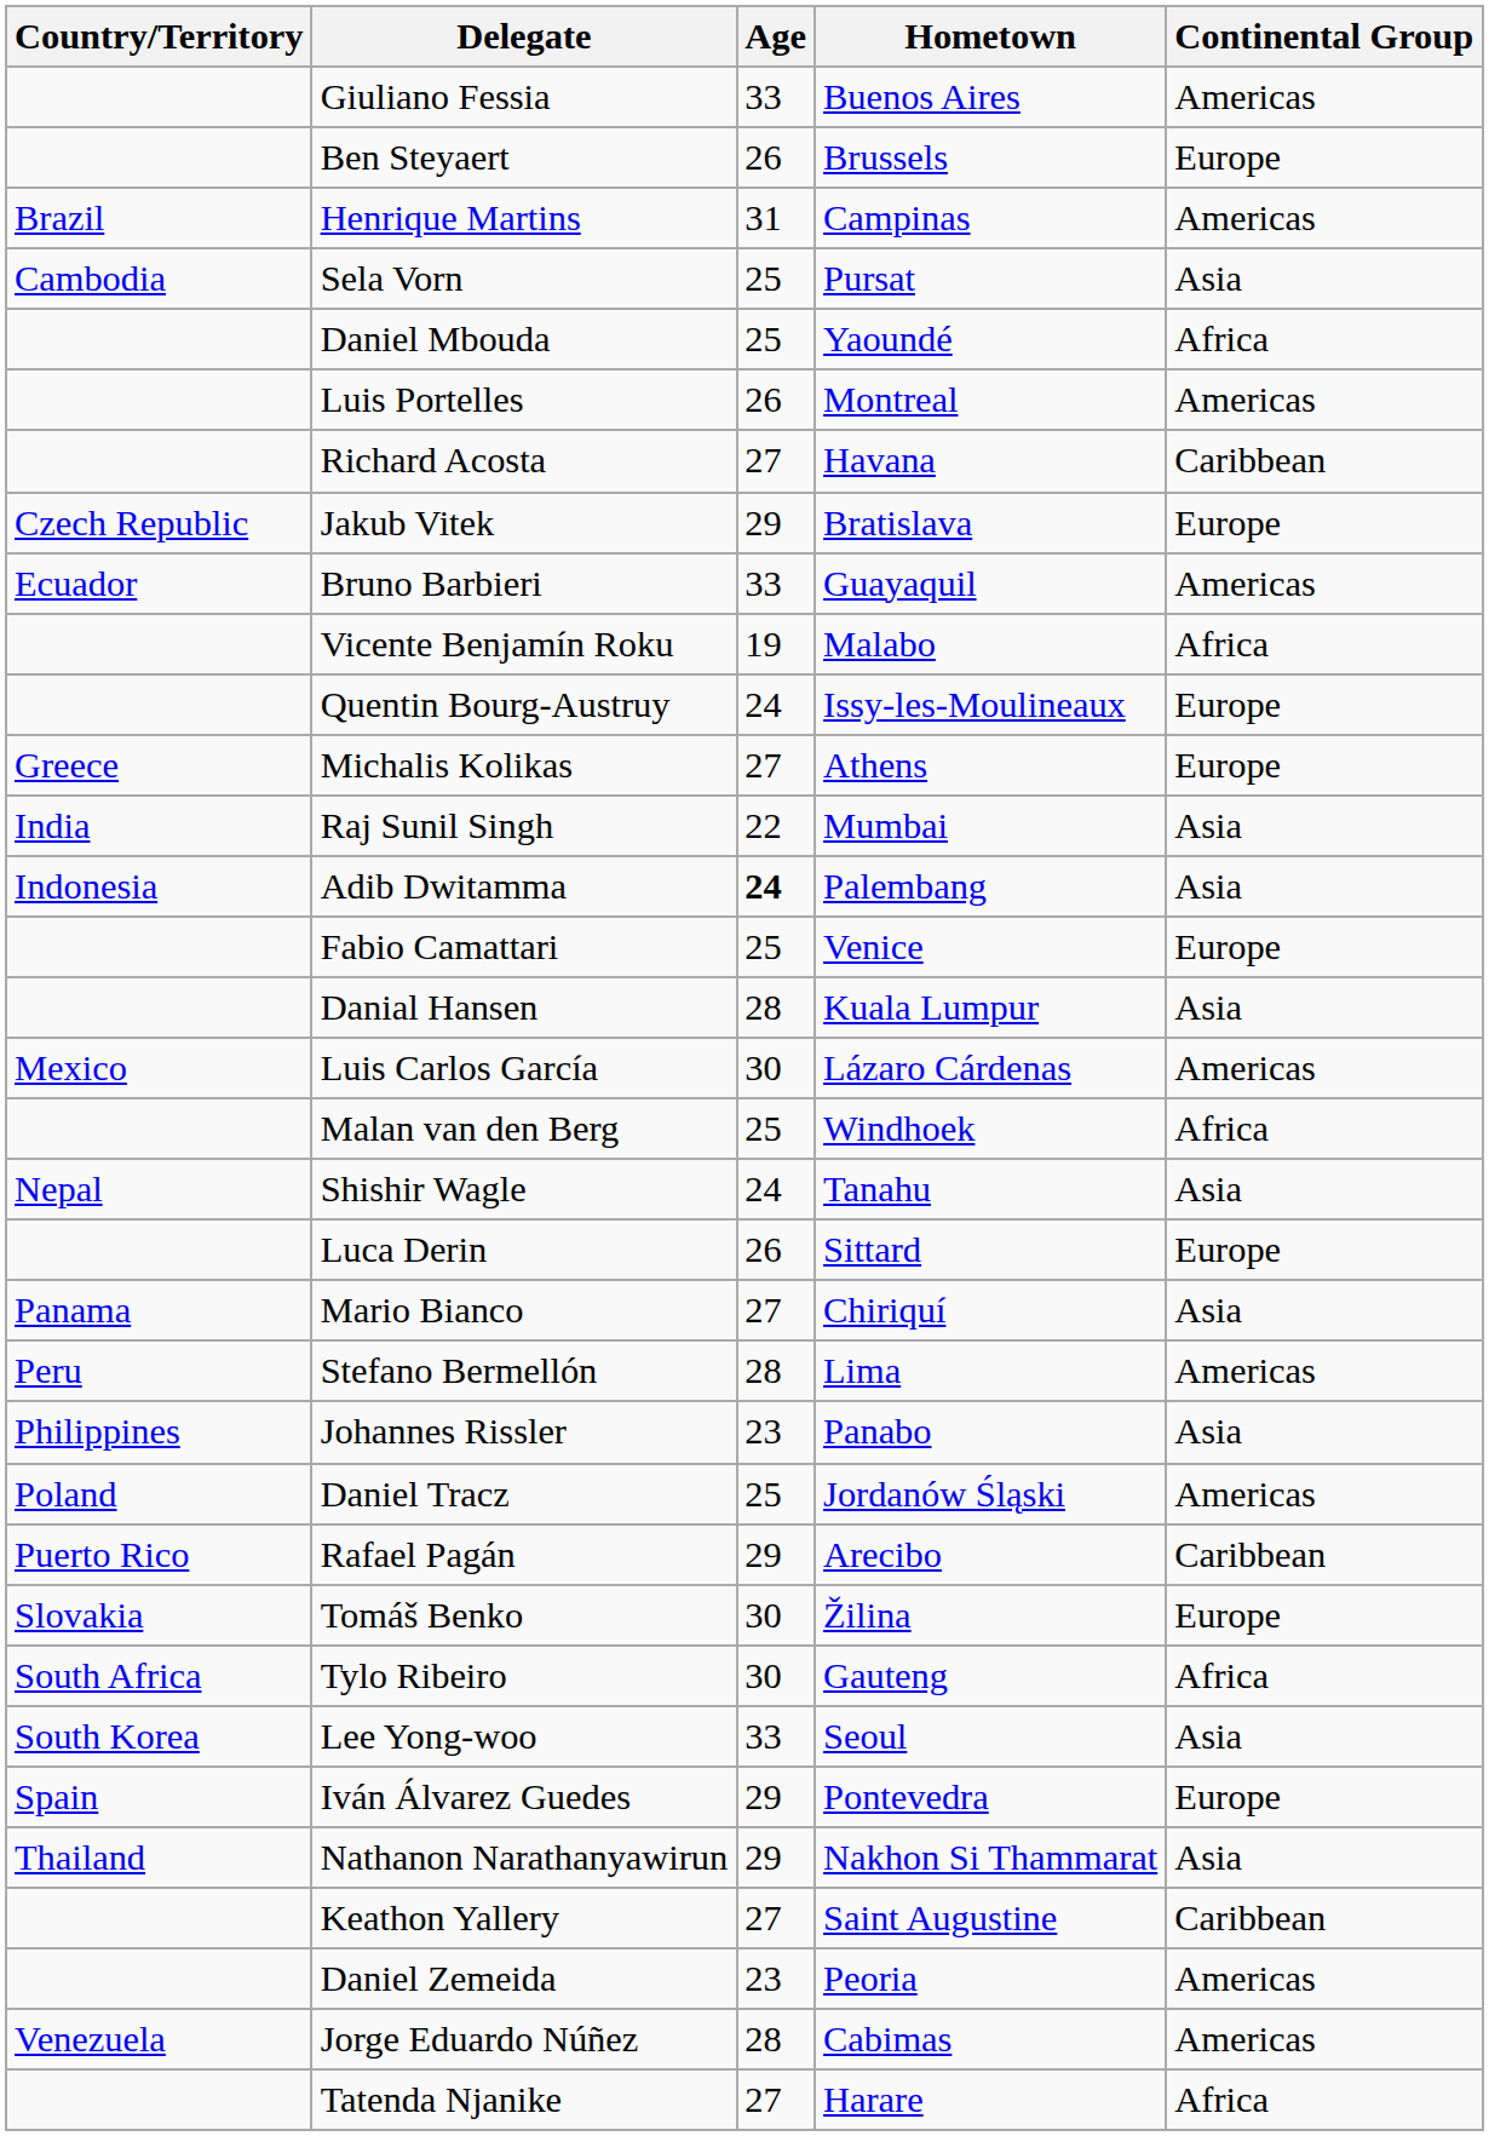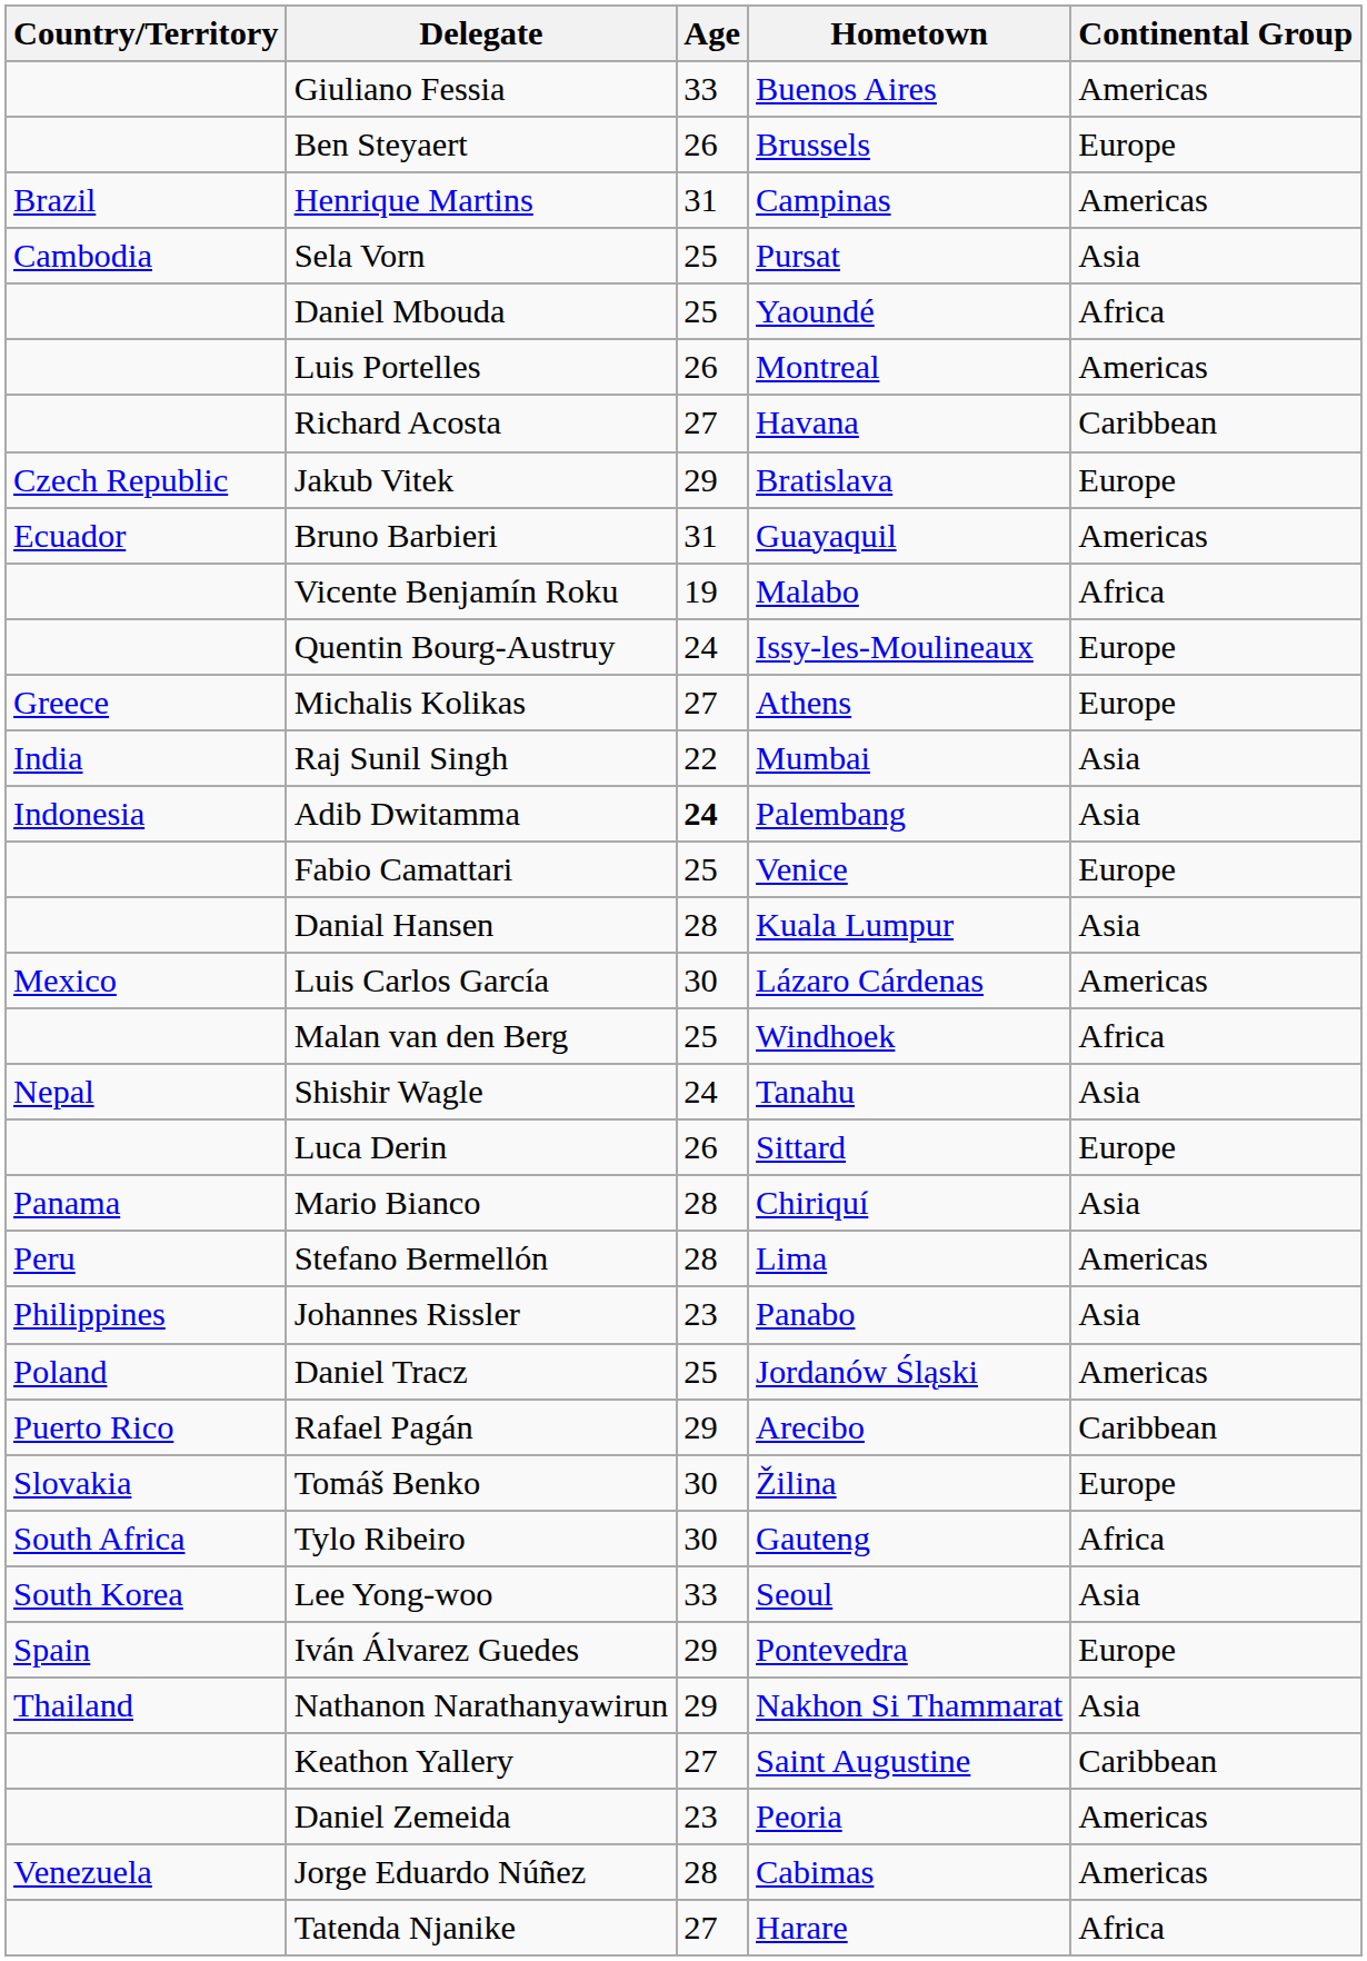Bruno Barbieri | Age: 33 -> 31
Mario Bianco | Age: 27 -> 28
